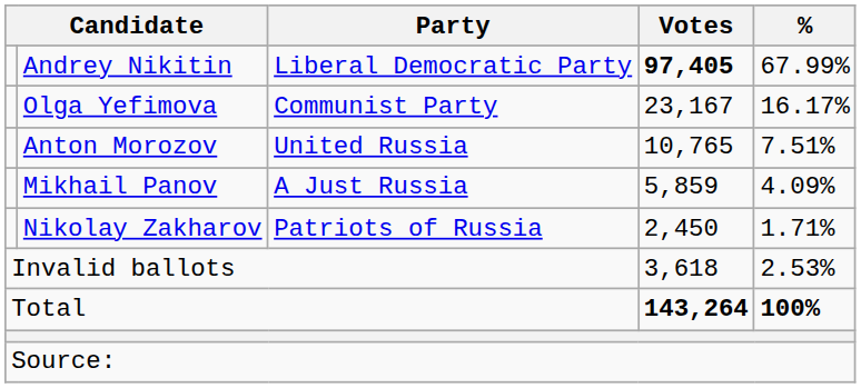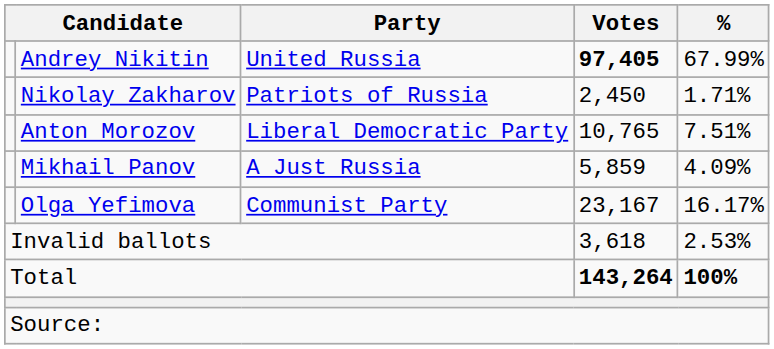Andrey Nikitin | Party: Liberal Democratic Party -> United Russia
rows swapped: Olga Yefimova <-> Nikolay Zakharov
Anton Morozov | Party: United Russia -> Liberal Democratic Party
